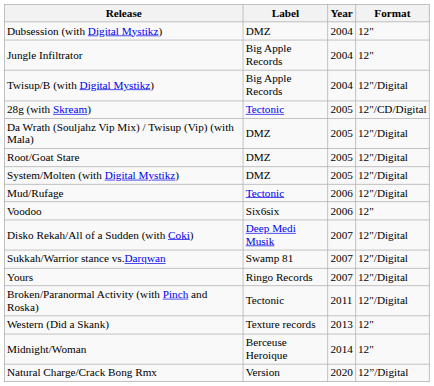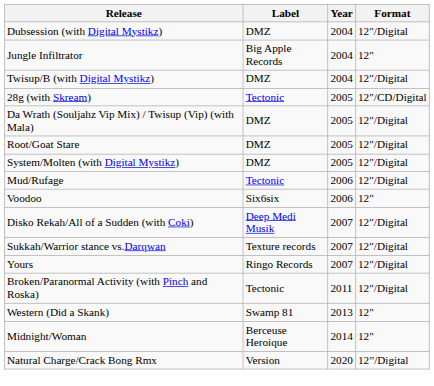Dubsession (with Digital Mystikz) | Format: 12" -> 12"/Digital
Twisup/B (with Digital Mystikz) | Label: Big Apple Records -> DMZ
Sukkah/Warrior stance vs.Darqwan | Label: Swamp 81 -> Texture records
Western (Did a Skank) | Label: Texture records -> Swamp 81
